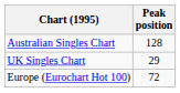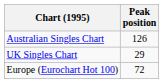Australian Singles Chart | Peak position: 128 -> 126
